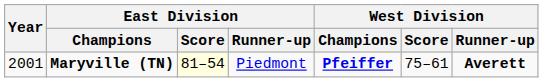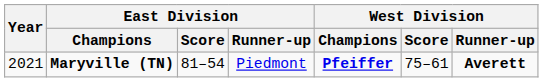Maryville (TN) | Year: 2001 -> 2021
Maryville (TN) | East Division / Score: lightyellow background -> no background
